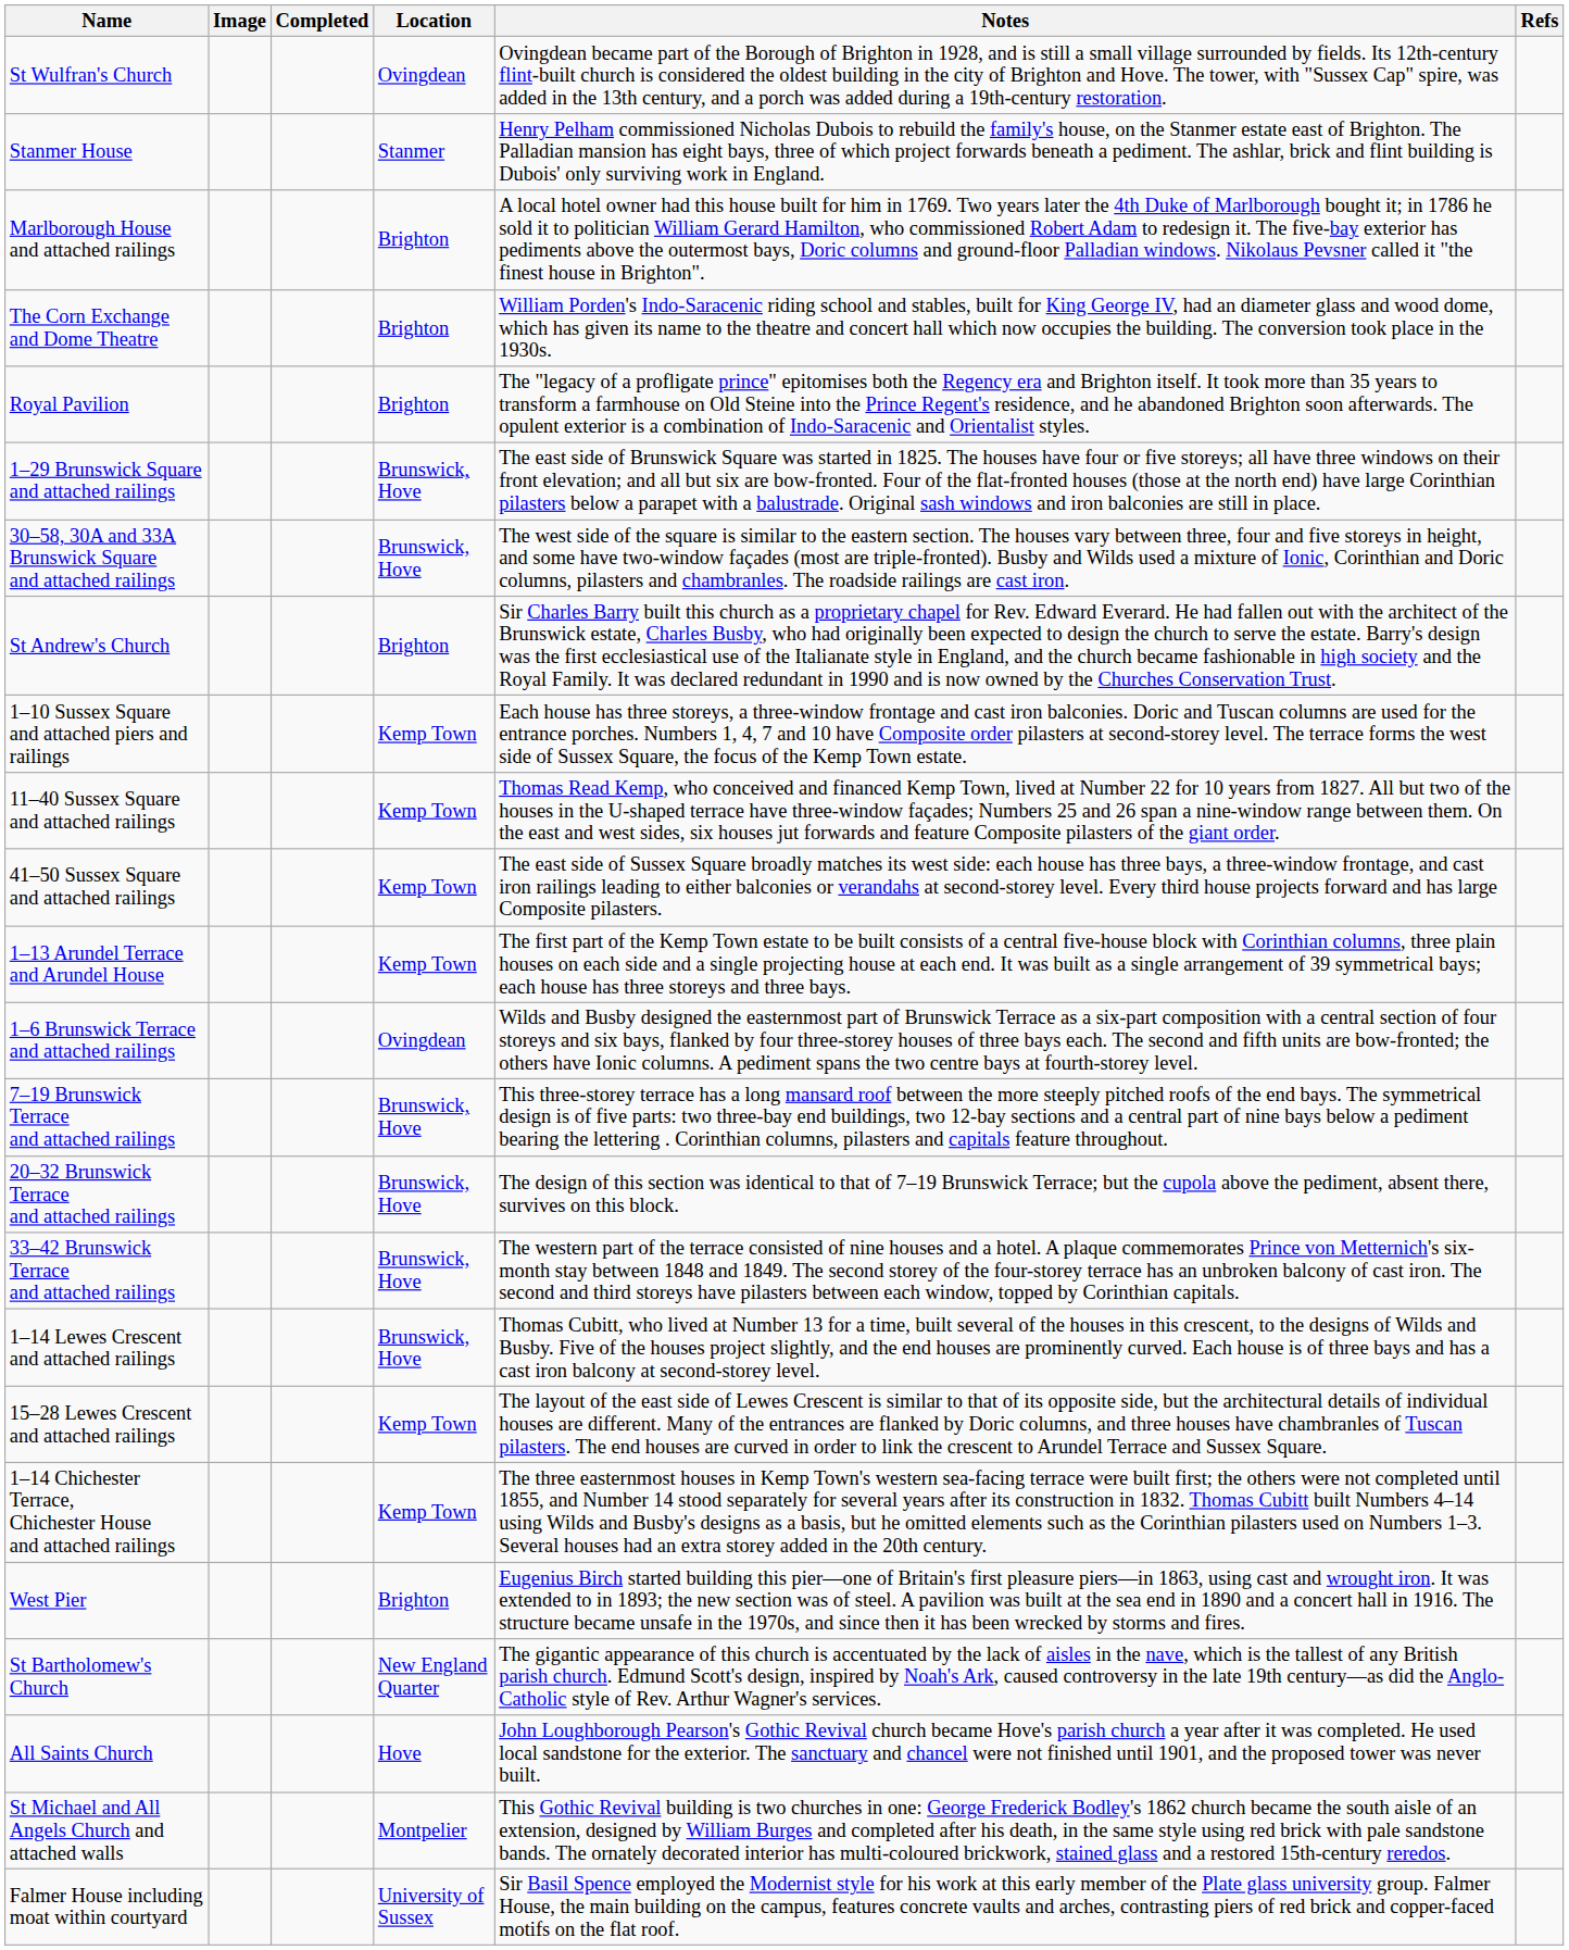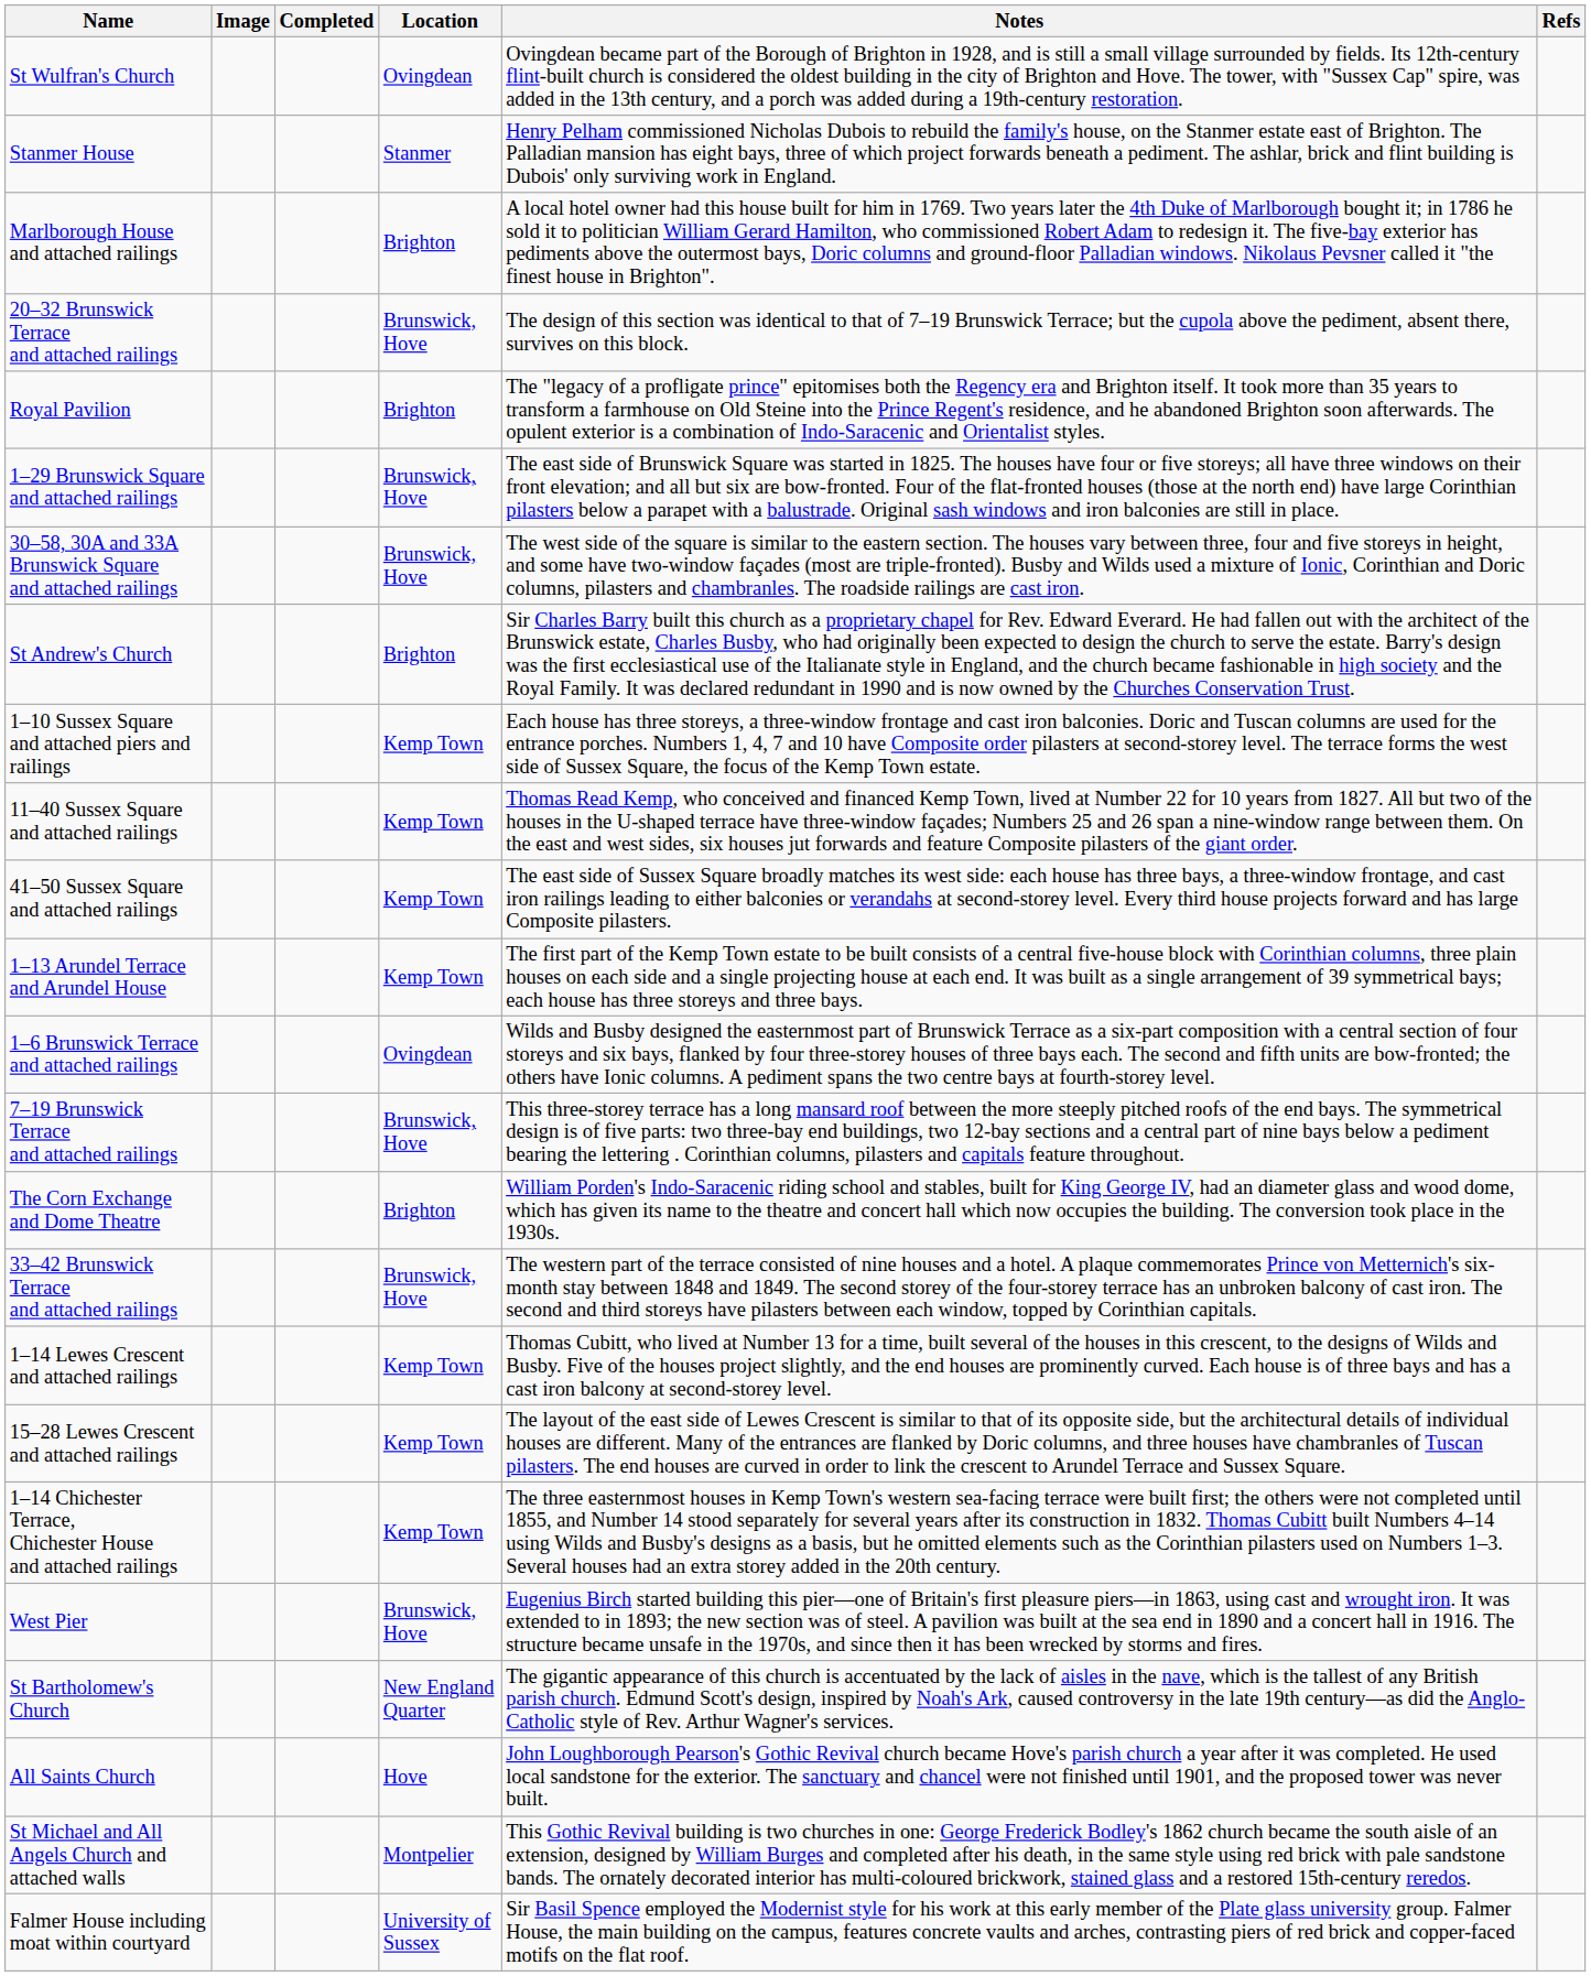rows swapped: The Corn Exchange and Dome Theatre <-> 20–32 Brunswick Terrace and attached railings
1–14 Lewes Crescent and attached railings | Location: Brunswick, Hove -> Kemp Town
West Pier | Location: Brighton -> Brunswick, Hove
